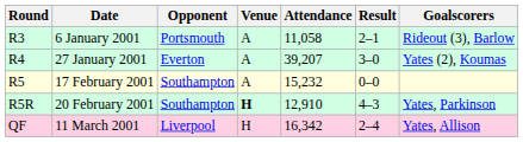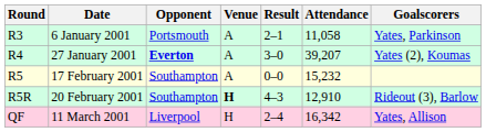columns swapped: Result <-> Attendance
6 January 2001 | Goalscorers: Rideout (3), Barlow -> Yates, Parkinson
27 January 2001 | Opponent: normal -> bold
20 February 2001 | Goalscorers: Yates, Parkinson -> Rideout (3), Barlow
